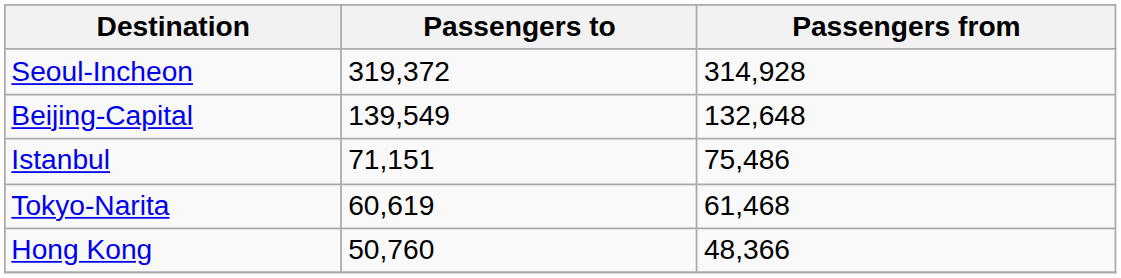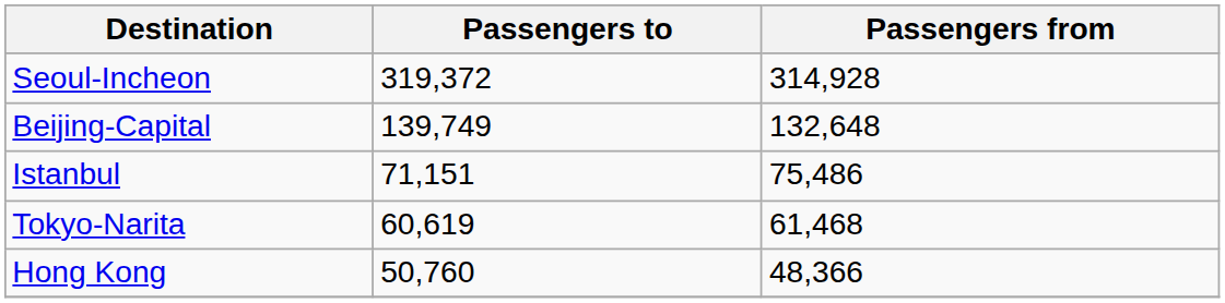Beijing-Capital | Passengers to: 139,549 -> 139,749
